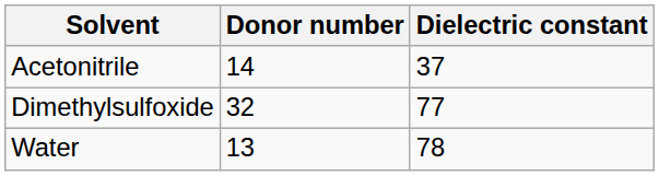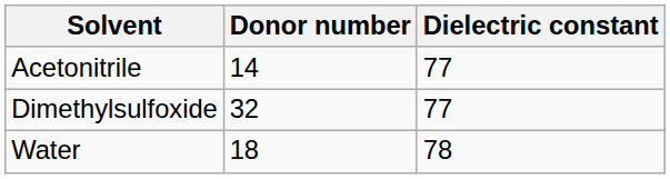Acetonitrile | Dielectric constant: 37 -> 77
Water | Donor number: 13 -> 18
